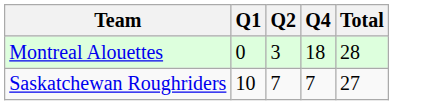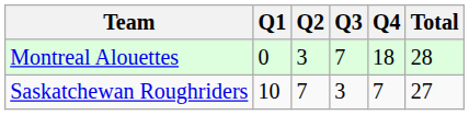+ column: Q3 | 7 | 3
